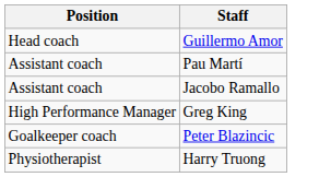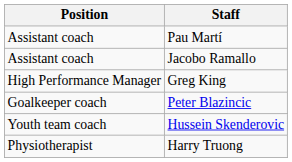- row: Head coach | Guillermo Amor
+ row: Youth team coach | Hussein Skenderovic
